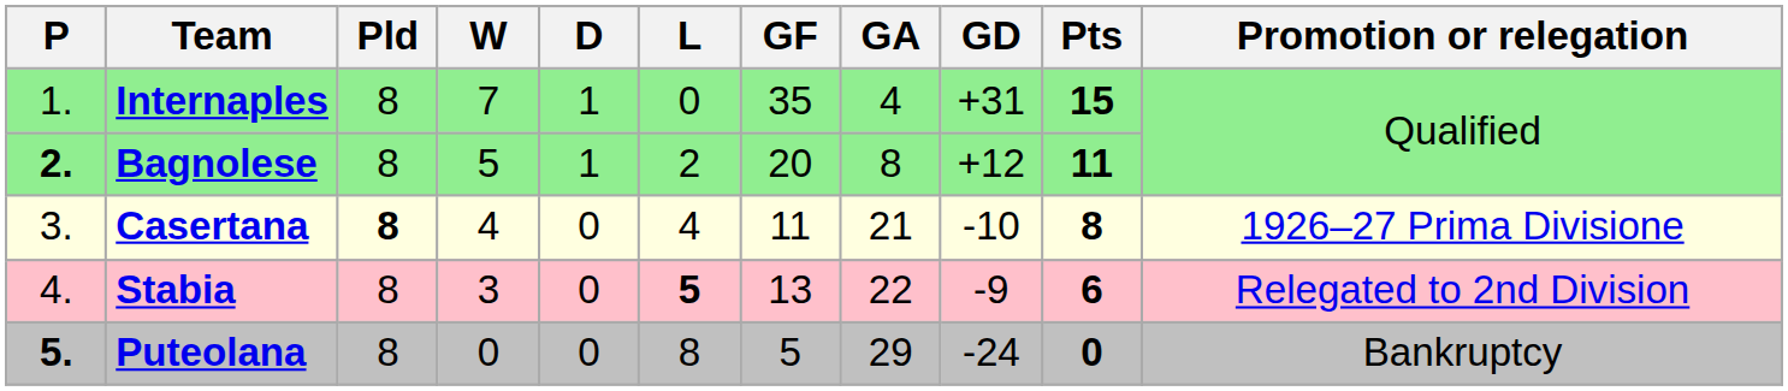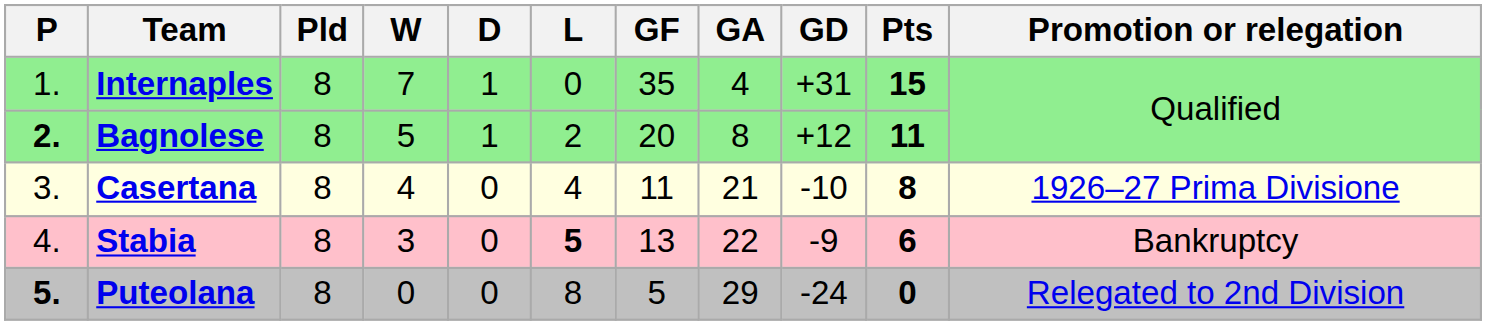Casertana | Pld: bold -> normal
Stabia | Promotion or relegation: Relegated to 2nd Division -> Bankruptcy
Puteolana | Promotion or relegation: Bankruptcy -> Relegated to 2nd Division
